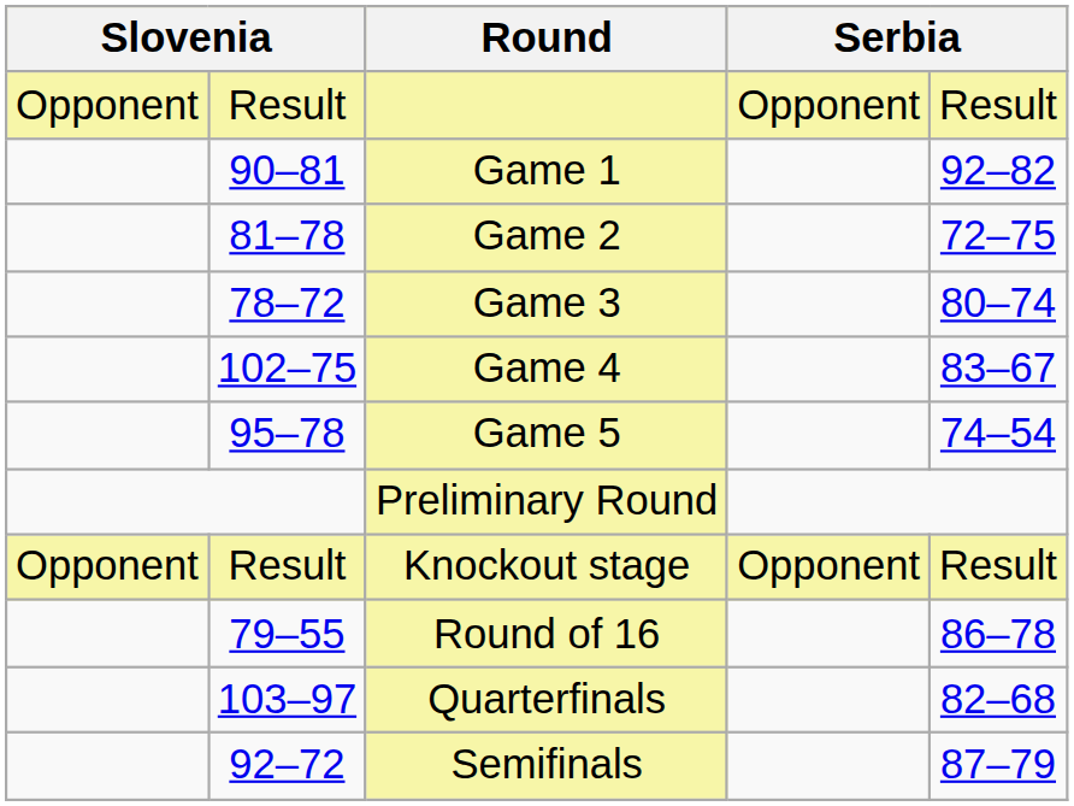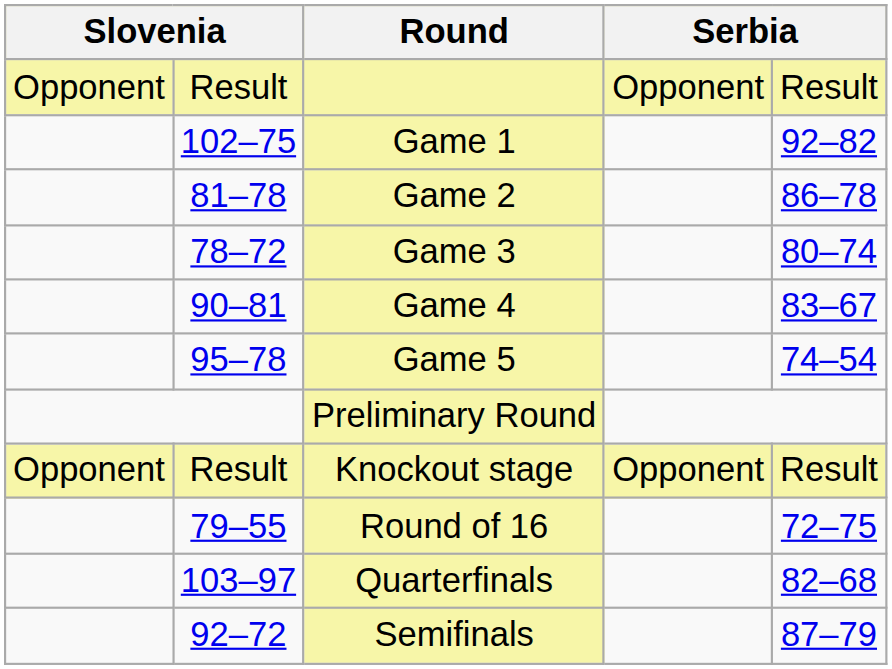Game 1 | column 2: 90–81 -> 102–75
Game 2 | column 5: 72–75 -> 86–78
Game 4 | column 2: 102–75 -> 90–81
Round of 16 | column 5: 86–78 -> 72–75
